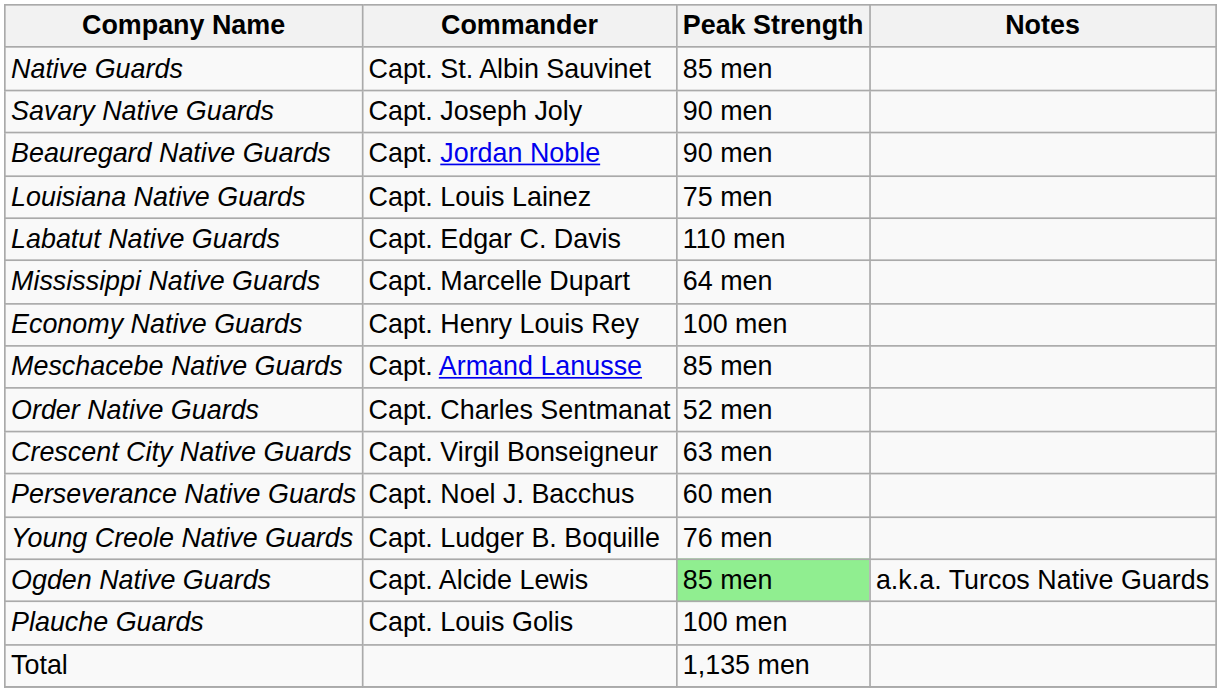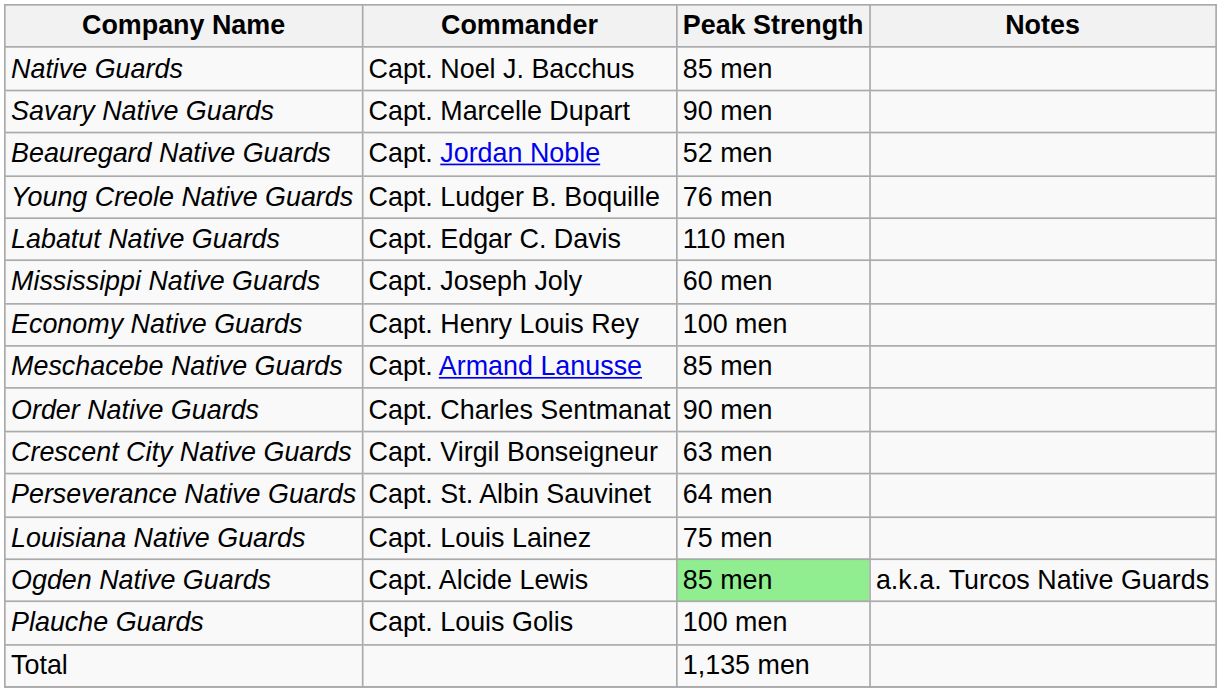Native Guards | Commander: Capt. St. Albin Sauvinet -> Capt. Noel J. Bacchus
Savary Native Guards | Commander: Capt. Joseph Joly -> Capt. Marcelle Dupart
Beauregard Native Guards | Peak Strength: 90 men -> 52 men
rows swapped: Young Creole Native Guards <-> Louisiana Native Guards
Mississippi Native Guards | Commander: Capt. Marcelle Dupart -> Capt. Joseph Joly
Mississippi Native Guards | Peak Strength: 64 men -> 60 men
Order Native Guards | Peak Strength: 52 men -> 90 men
Perseverance Native Guards | Commander: Capt. Noel J. Bacchus -> Capt. St. Albin Sauvinet
Perseverance Native Guards | Peak Strength: 60 men -> 64 men
